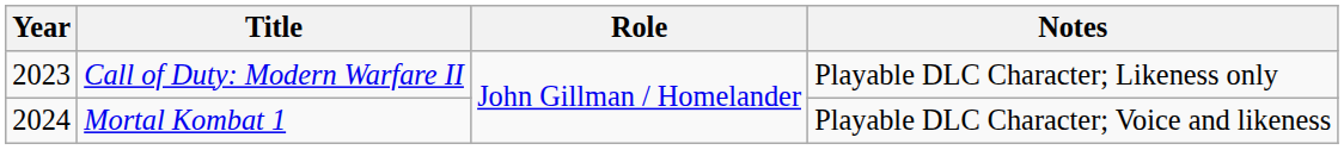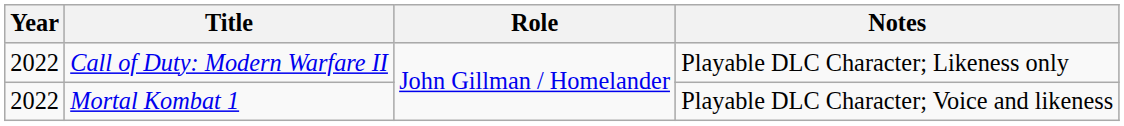Call of Duty: Modern Warfare II | Year: 2023 -> 2022
Mortal Kombat 1 | Year: 2024 -> 2022
